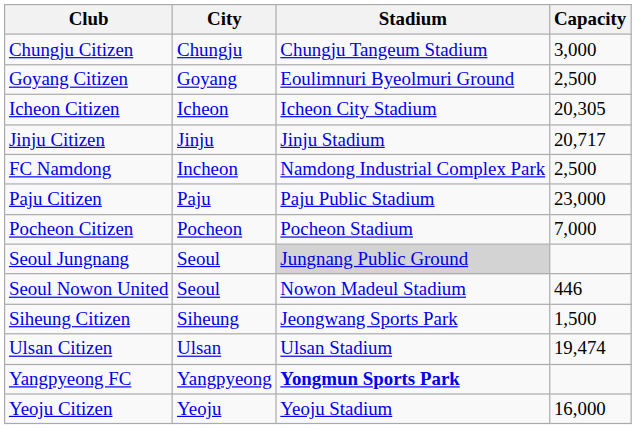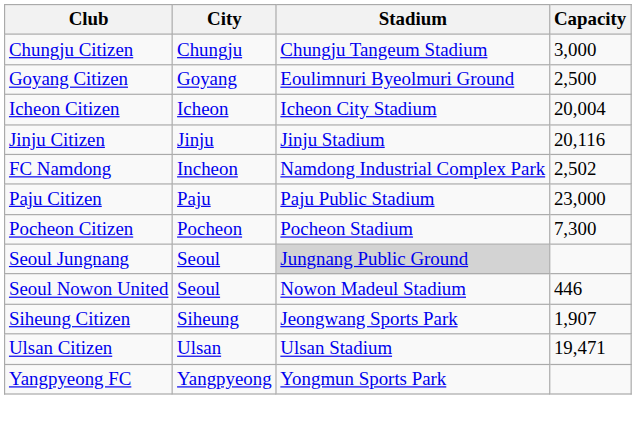Icheon Citizen | Capacity: 20,305 -> 20,004
Jinju Citizen | Capacity: 20,717 -> 20,116
FC Namdong | Capacity: 2,500 -> 2,502
Pocheon Citizen | Capacity: 7,000 -> 7,300
Siheung Citizen | Capacity: 1,500 -> 1,907
Ulsan Citizen | Capacity: 19,474 -> 19,471
Yangpyeong FC | Stadium: bold -> normal
- row: Yeoju Citizen | Yeoju | Yeoju Stadium | 16,000
